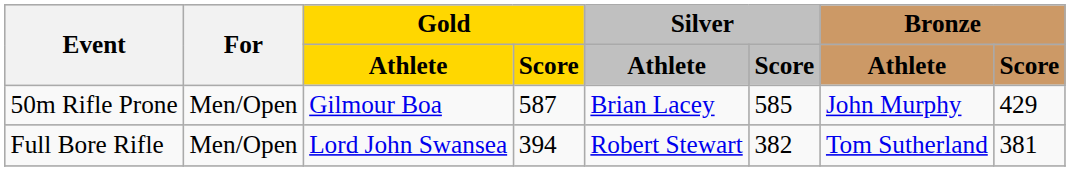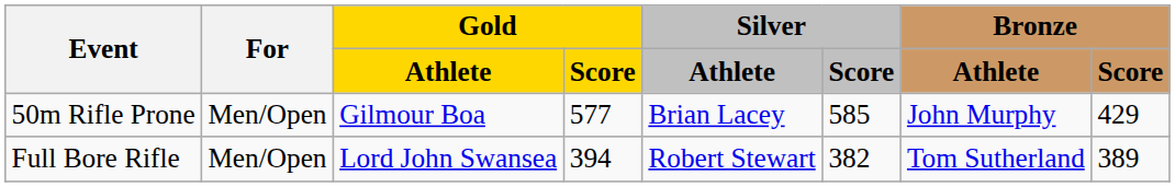50m Rifle Prone | Gold / Score: 587 -> 577
Full Bore Rifle | Bronze / Score: 381 -> 389
